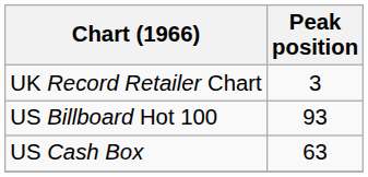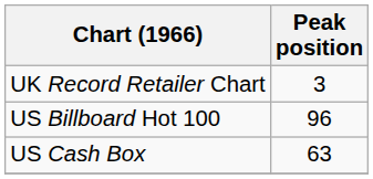US Billboard Hot 100 | Peak position: 93 -> 96
